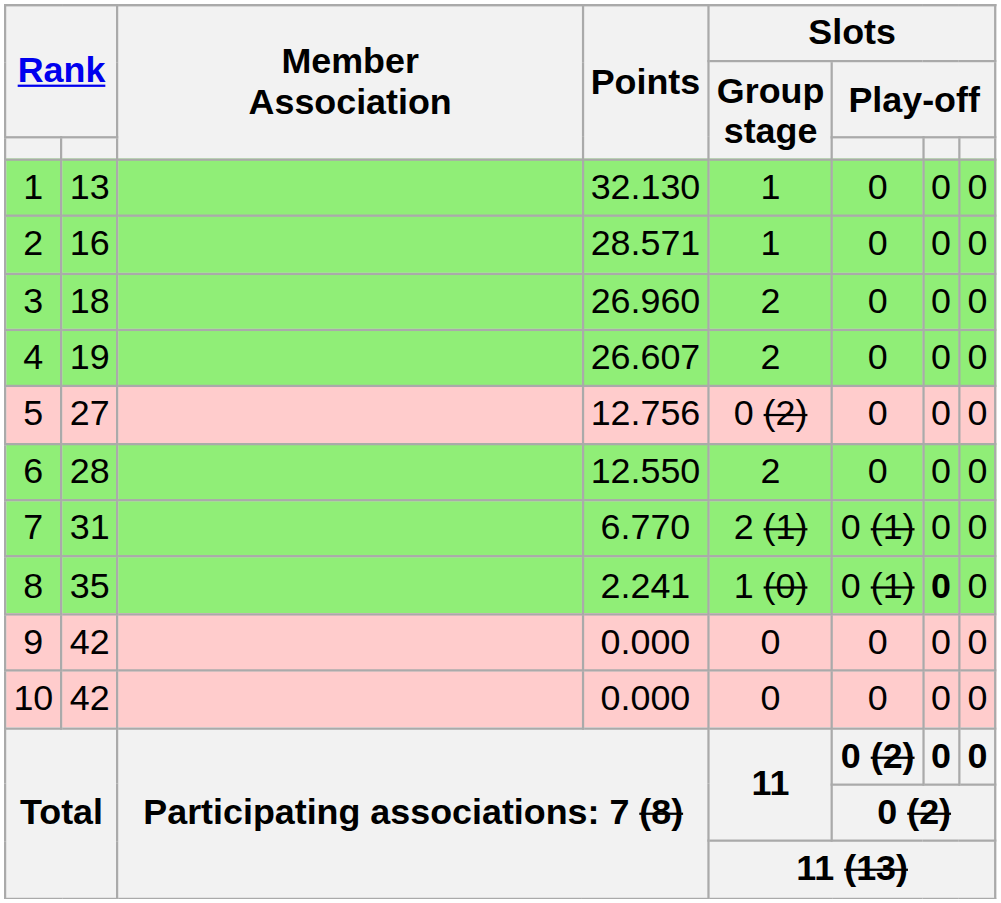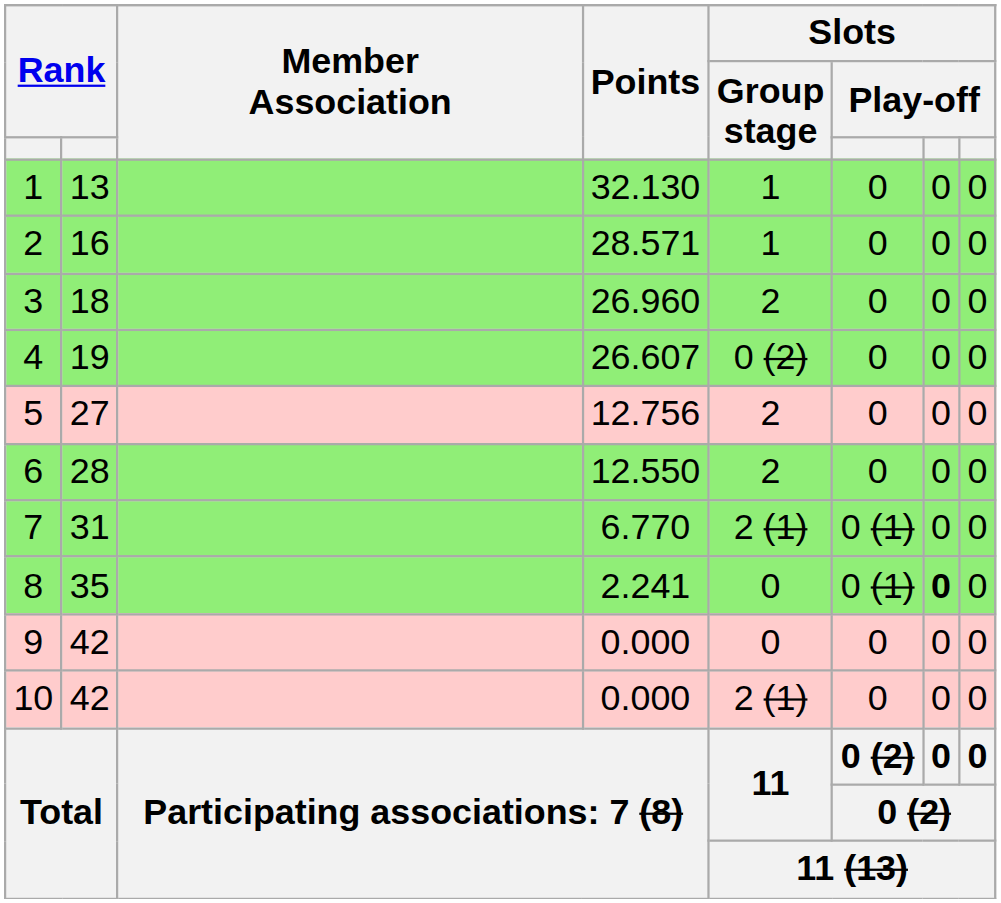4 | Slots / Group stage: 2 -> 0 (2)
5 | Slots / Group stage: 0 (2) -> 2
8 | Slots / Group stage: 1 (0) -> 0
10 | Slots / Group stage: 0 -> 2 (1)
